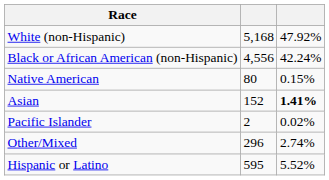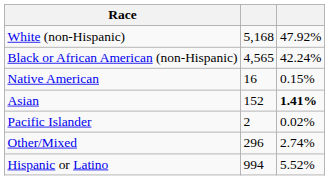Black or African American (non-Hispanic) | column 2: 4,556 -> 4,565
Native American | column 2: 80 -> 16
Hispanic or Latino | column 2: 595 -> 994
